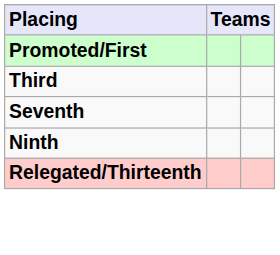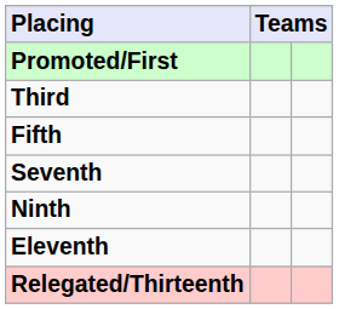+ row: Fifth
+ row: Eleventh
